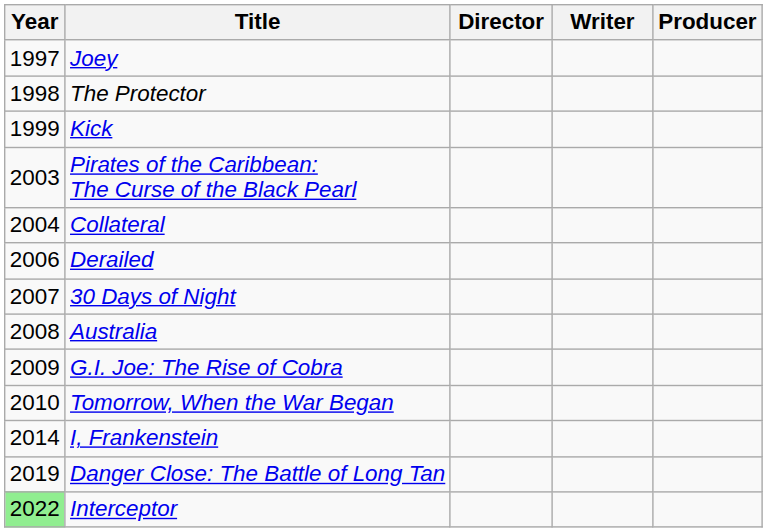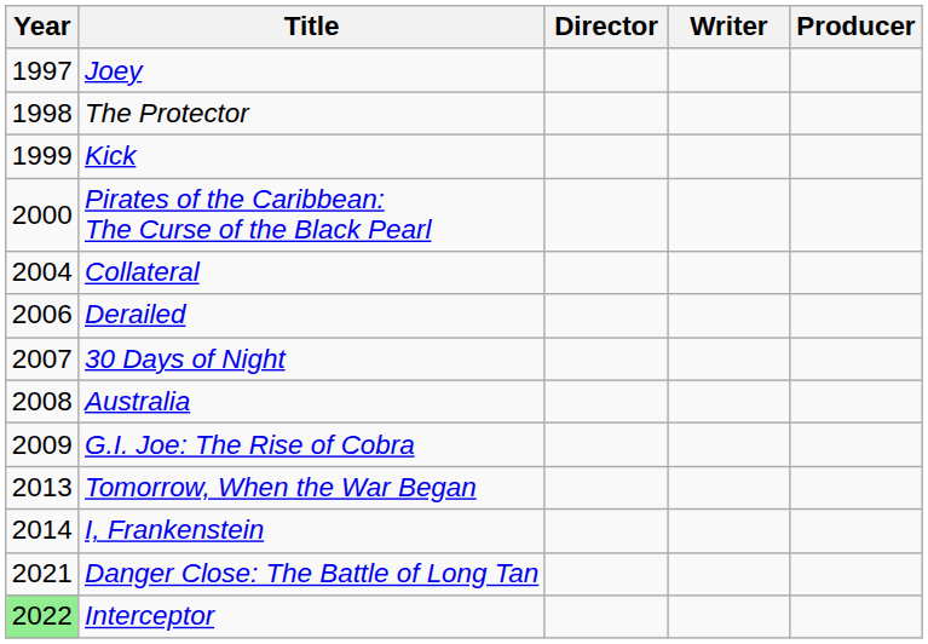Pirates of the Caribbean: The Curse of the Black Pearl | Year: 2003 -> 2000
Tomorrow, When the War Began | Year: 2010 -> 2013
Danger Close: The Battle of Long Tan | Year: 2019 -> 2021
